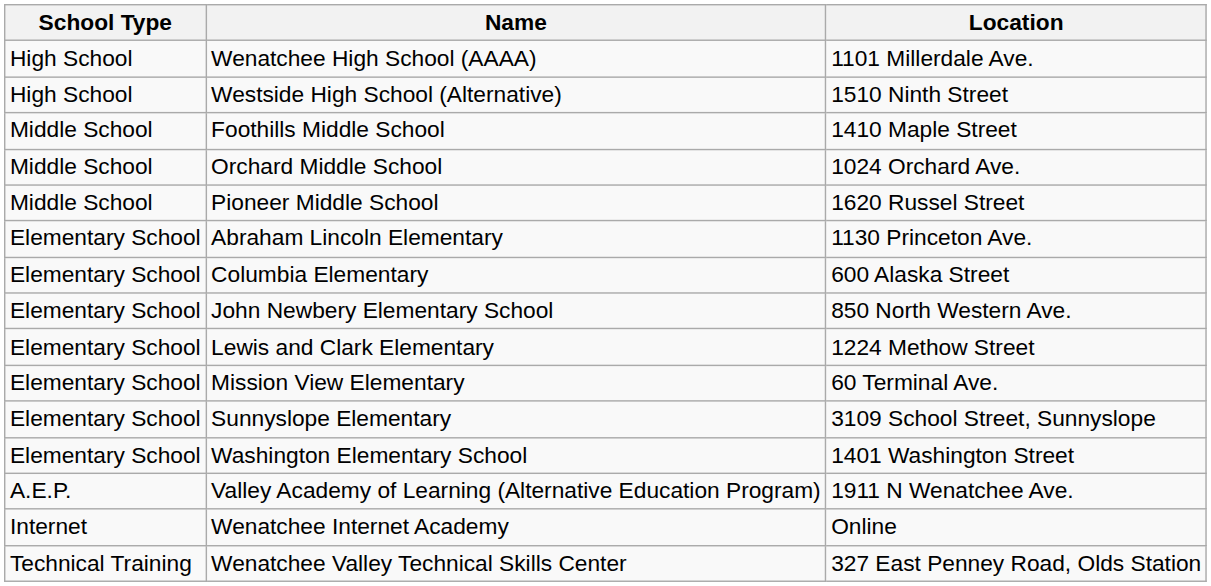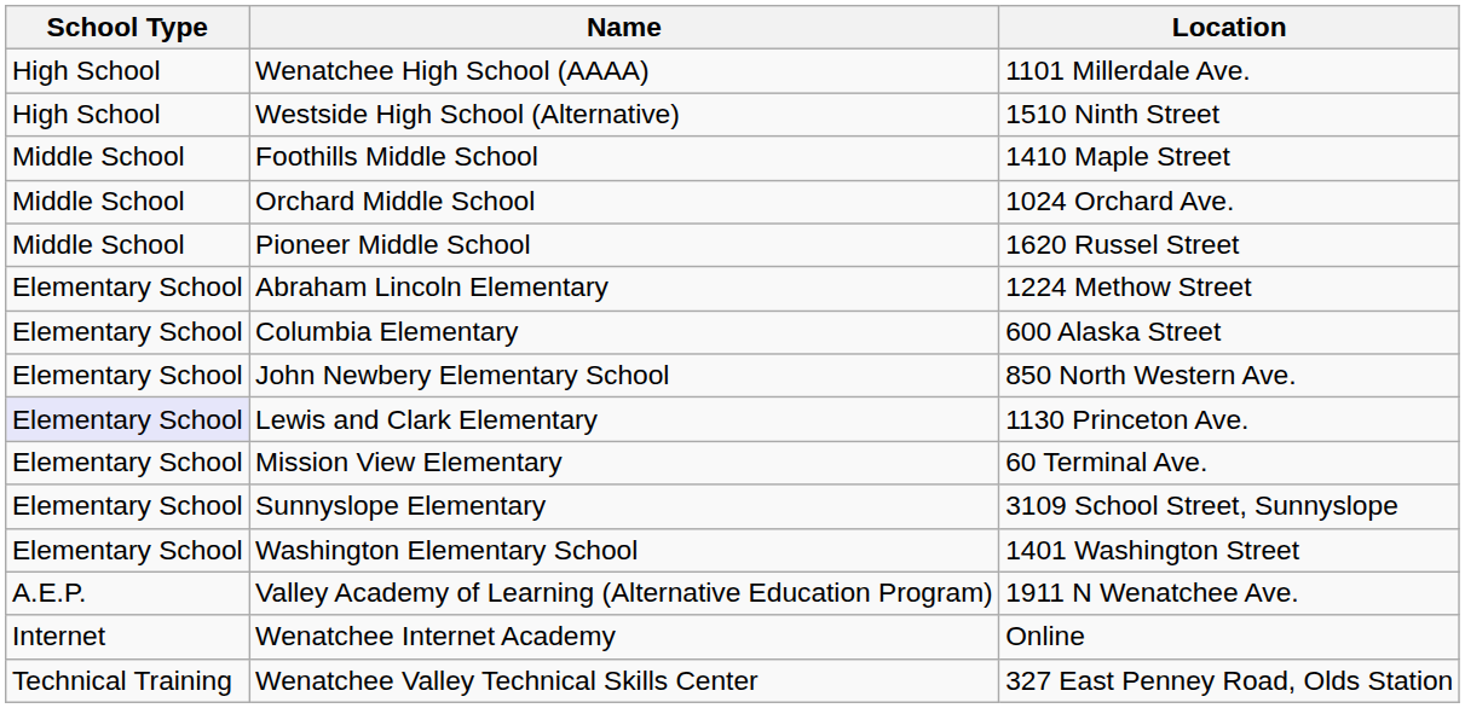Abraham Lincoln Elementary | Location: 1130 Princeton Ave. -> 1224 Methow Street
Lewis and Clark Elementary | School Type: no background -> lavender background
Lewis and Clark Elementary | Location: 1224 Methow Street -> 1130 Princeton Ave.
